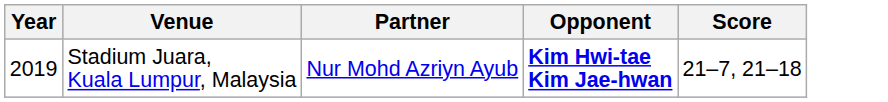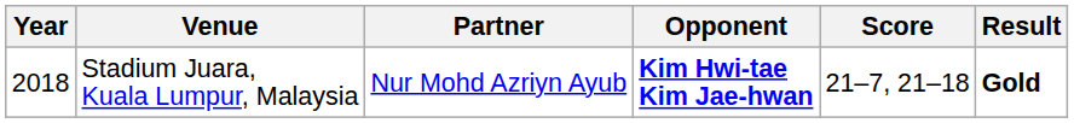+ column: Result | Gold
Stadium Juara, Kuala Lumpur, Malaysia | Year: 2019 -> 2018
